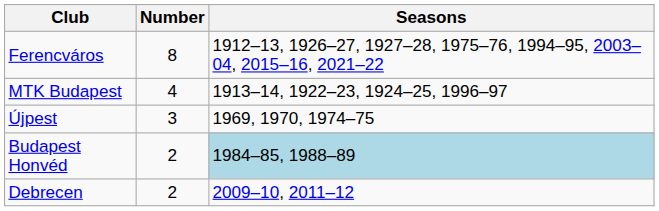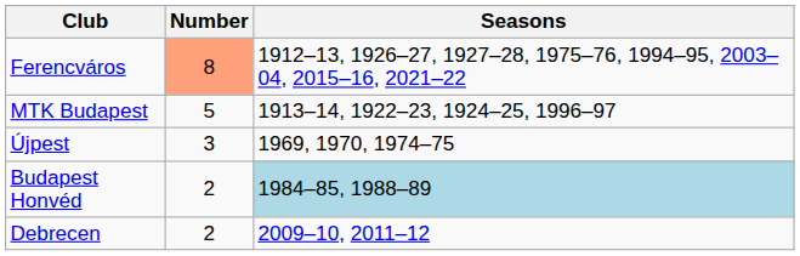Ferencváros | Number: no background -> lightsalmon background
MTK Budapest | Number: 4 -> 5
